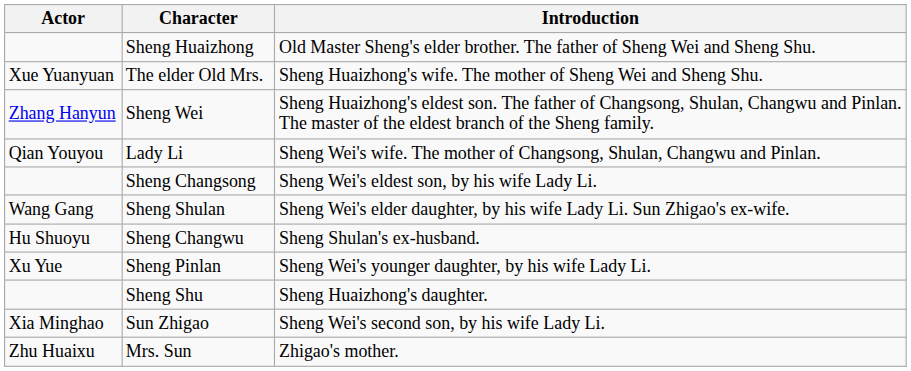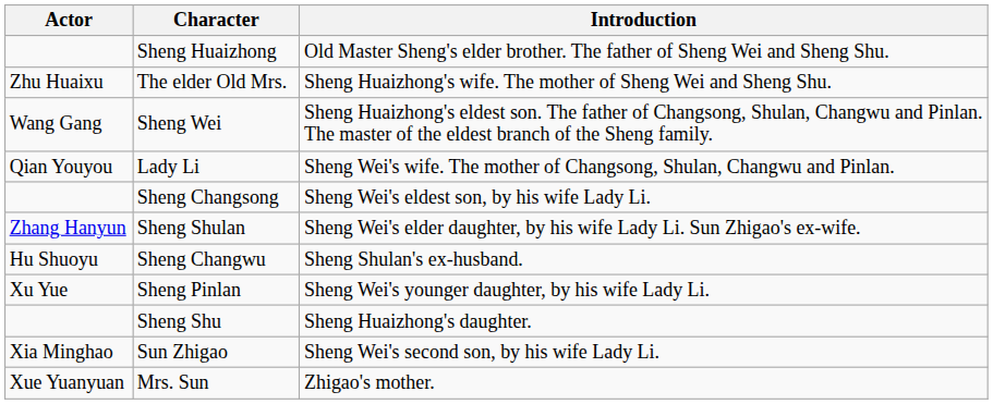The elder Old Mrs. | Actor: Xue Yuanyuan -> Zhu Huaixu
Sheng Wei | Actor: Zhang Hanyun -> Wang Gang
Sheng Shulan | Actor: Wang Gang -> Zhang Hanyun
Mrs. Sun | Actor: Zhu Huaixu -> Xue Yuanyuan
